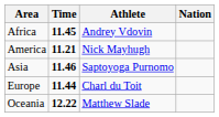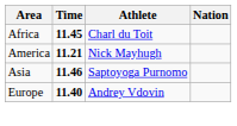Africa | Athlete: Andrey Vdovin -> Charl du Toit
Europe | Time: 11.44 -> 11.40
Europe | Athlete: Charl du Toit -> Andrey Vdovin
- row: Oceania | 12.22 | Matthew Slade
